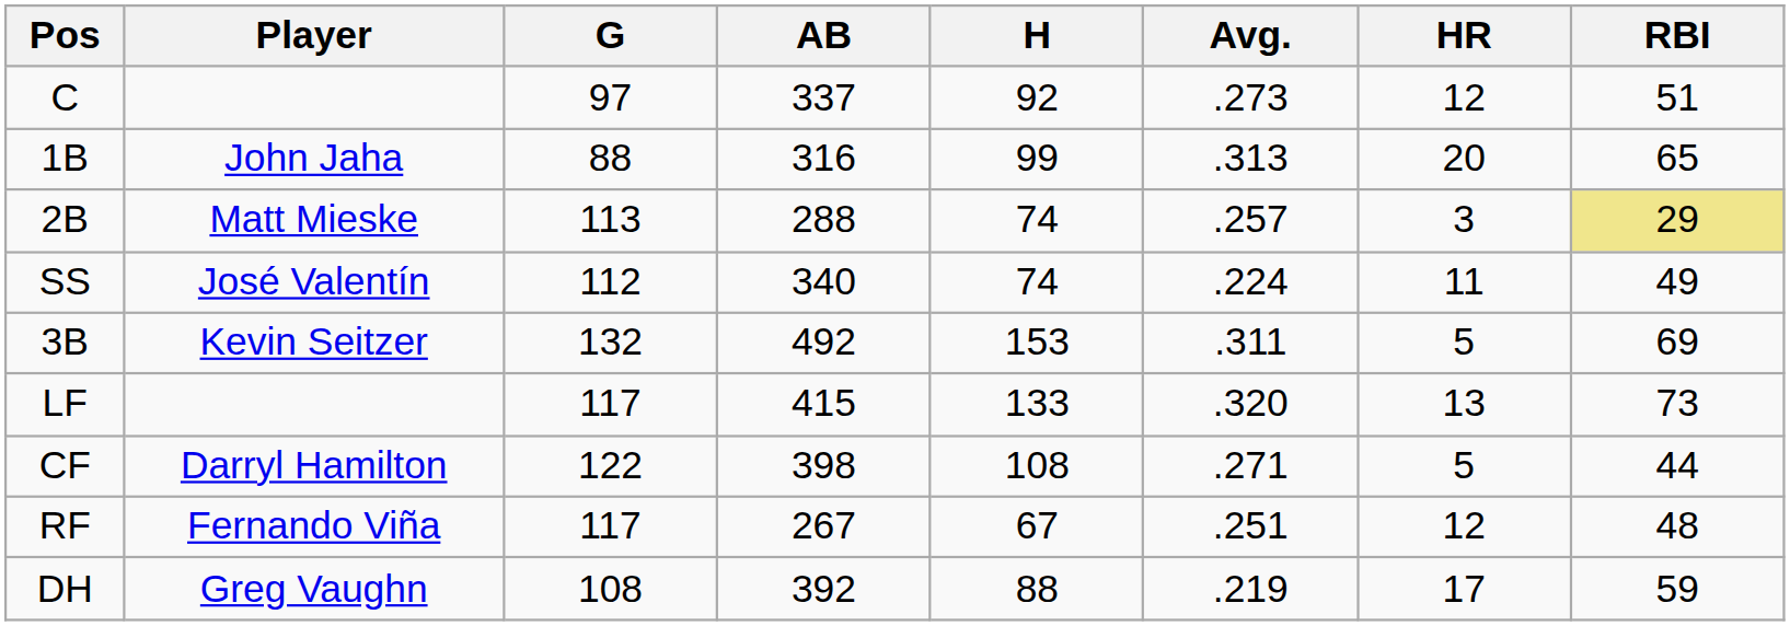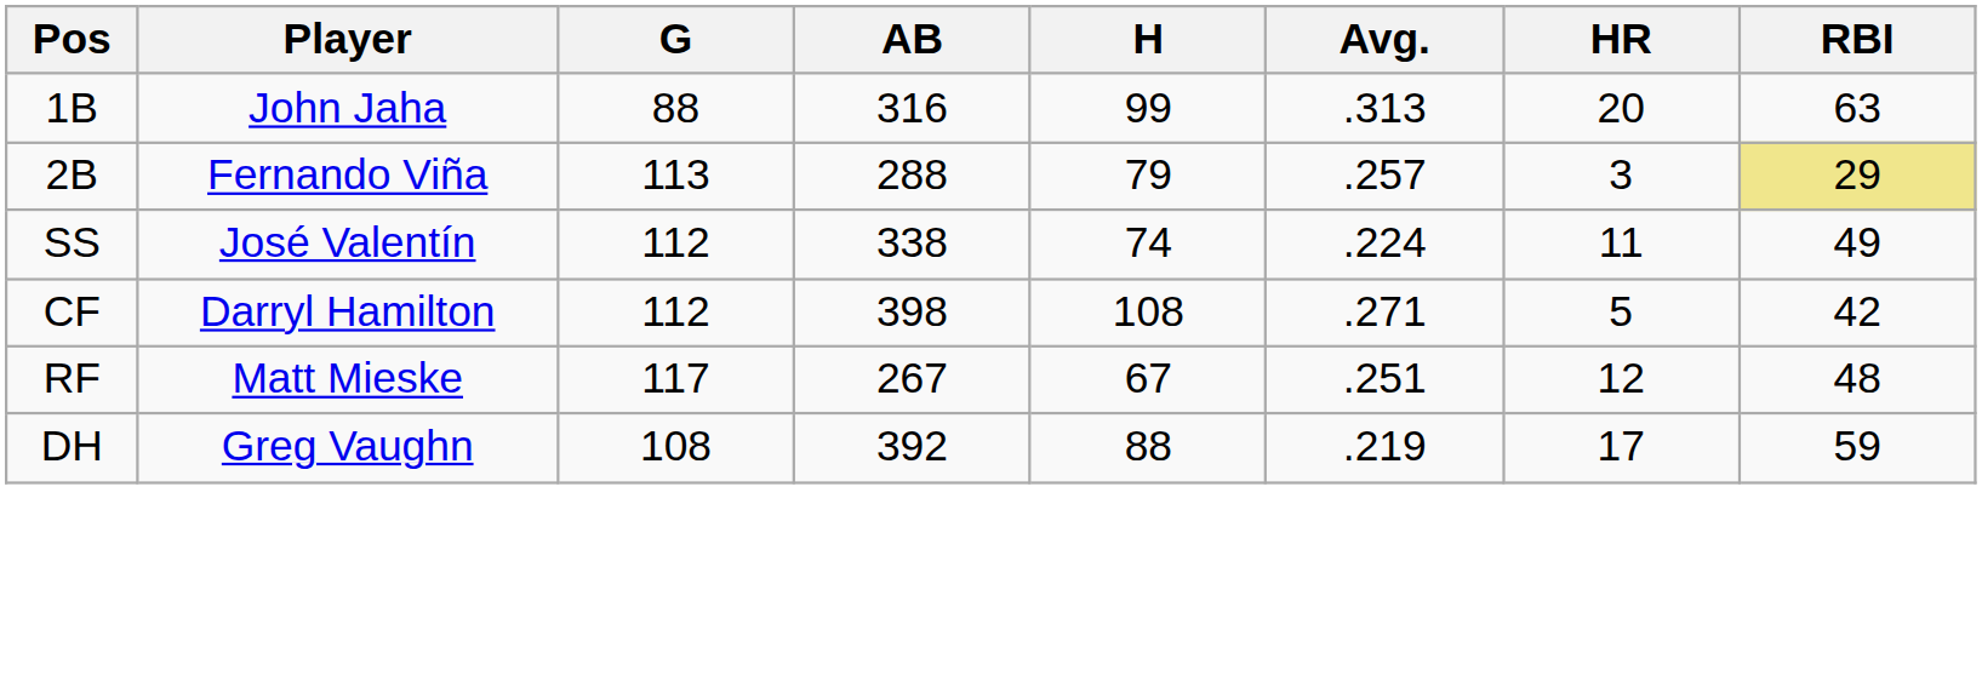- row: C | 97 | 337 | 92 | .273 | 12 | 51
1B | RBI: 65 -> 63
2B | Player: Matt Mieske -> Fernando Viña
2B | H: 74 -> 79
SS | AB: 340 -> 338
- row: 3B | Kevin Seitzer | 132 | 492 | 153 | .311 | 5 | 69
- row: LF | 117 | 415 | 133 | .320 | 13 | 73
CF | G: 122 -> 112
CF | RBI: 44 -> 42
RF | Player: Fernando Viña -> Matt Mieske
